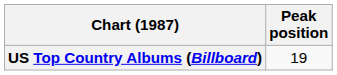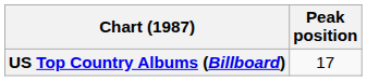US Top Country Albums (Billboard) | Peak position: 19 -> 17
